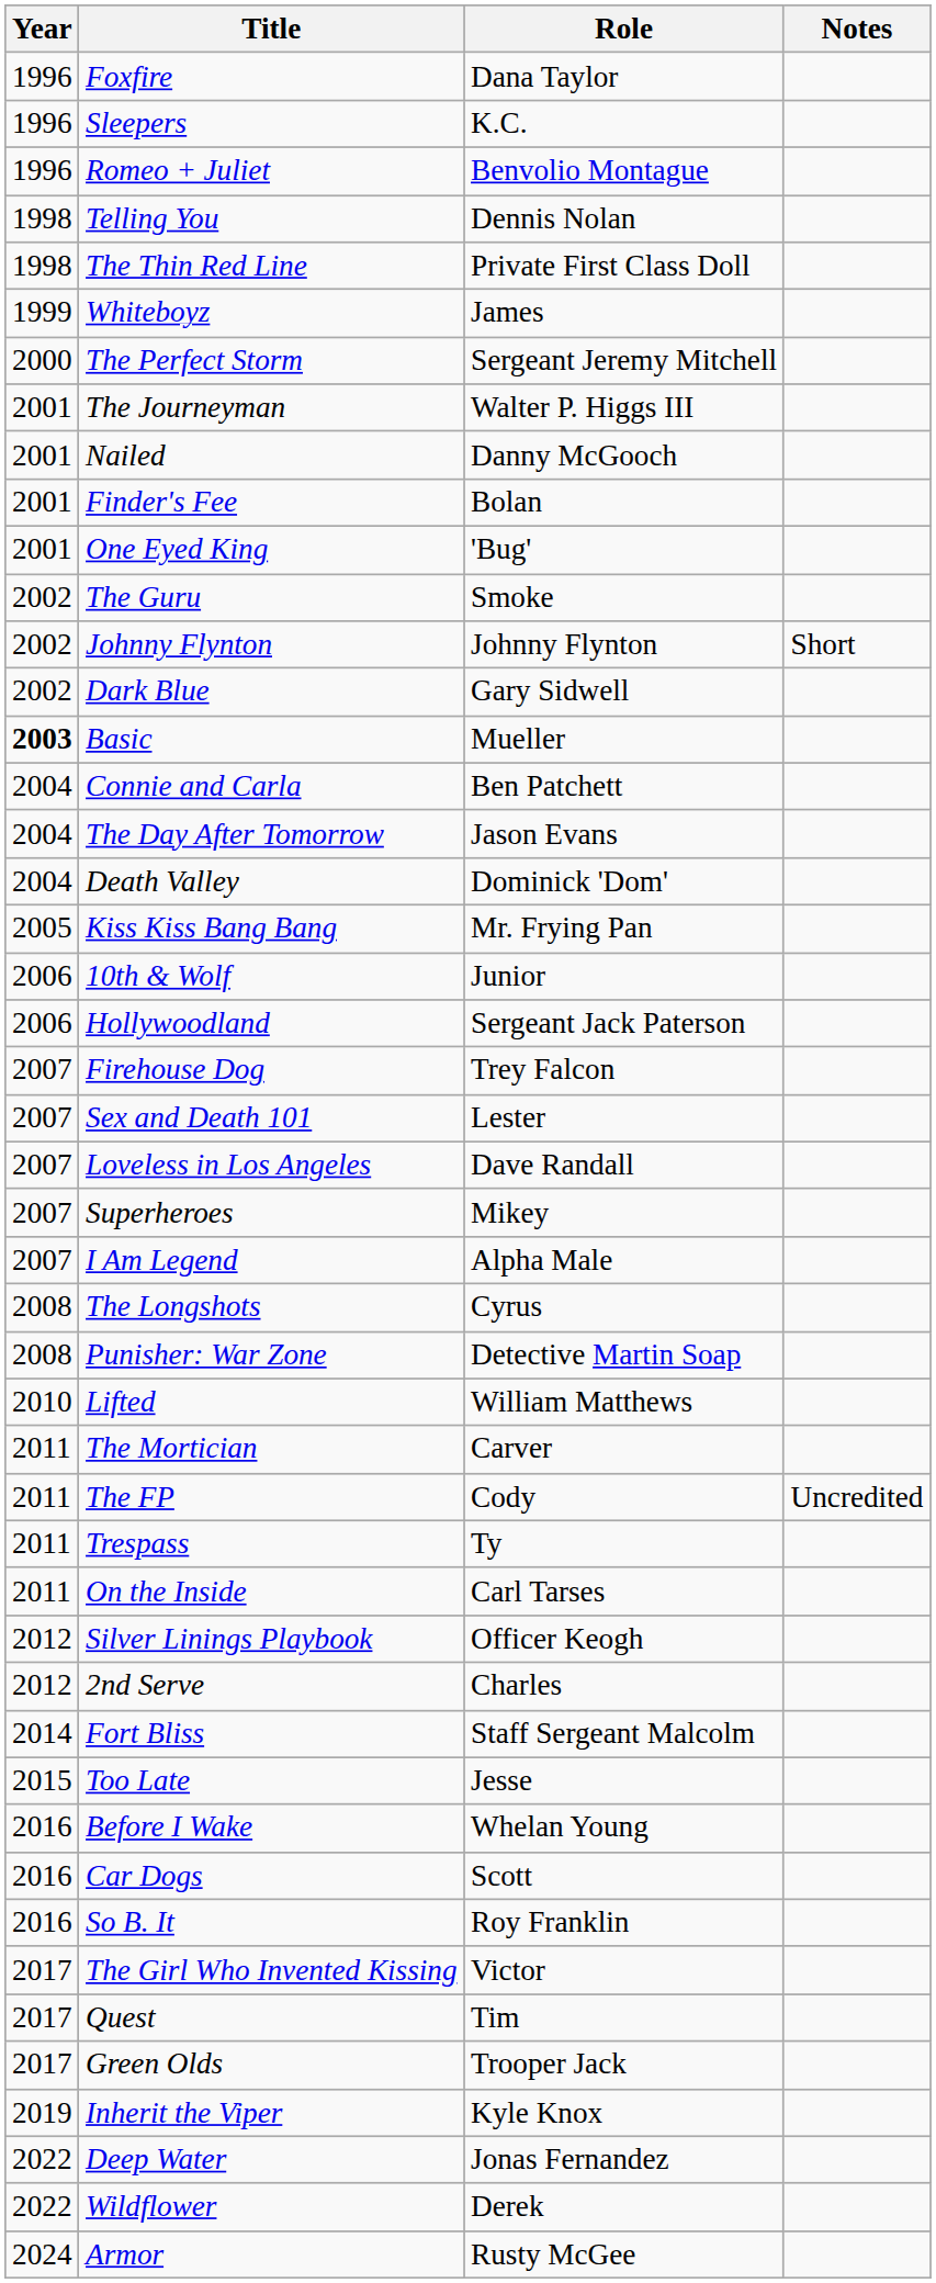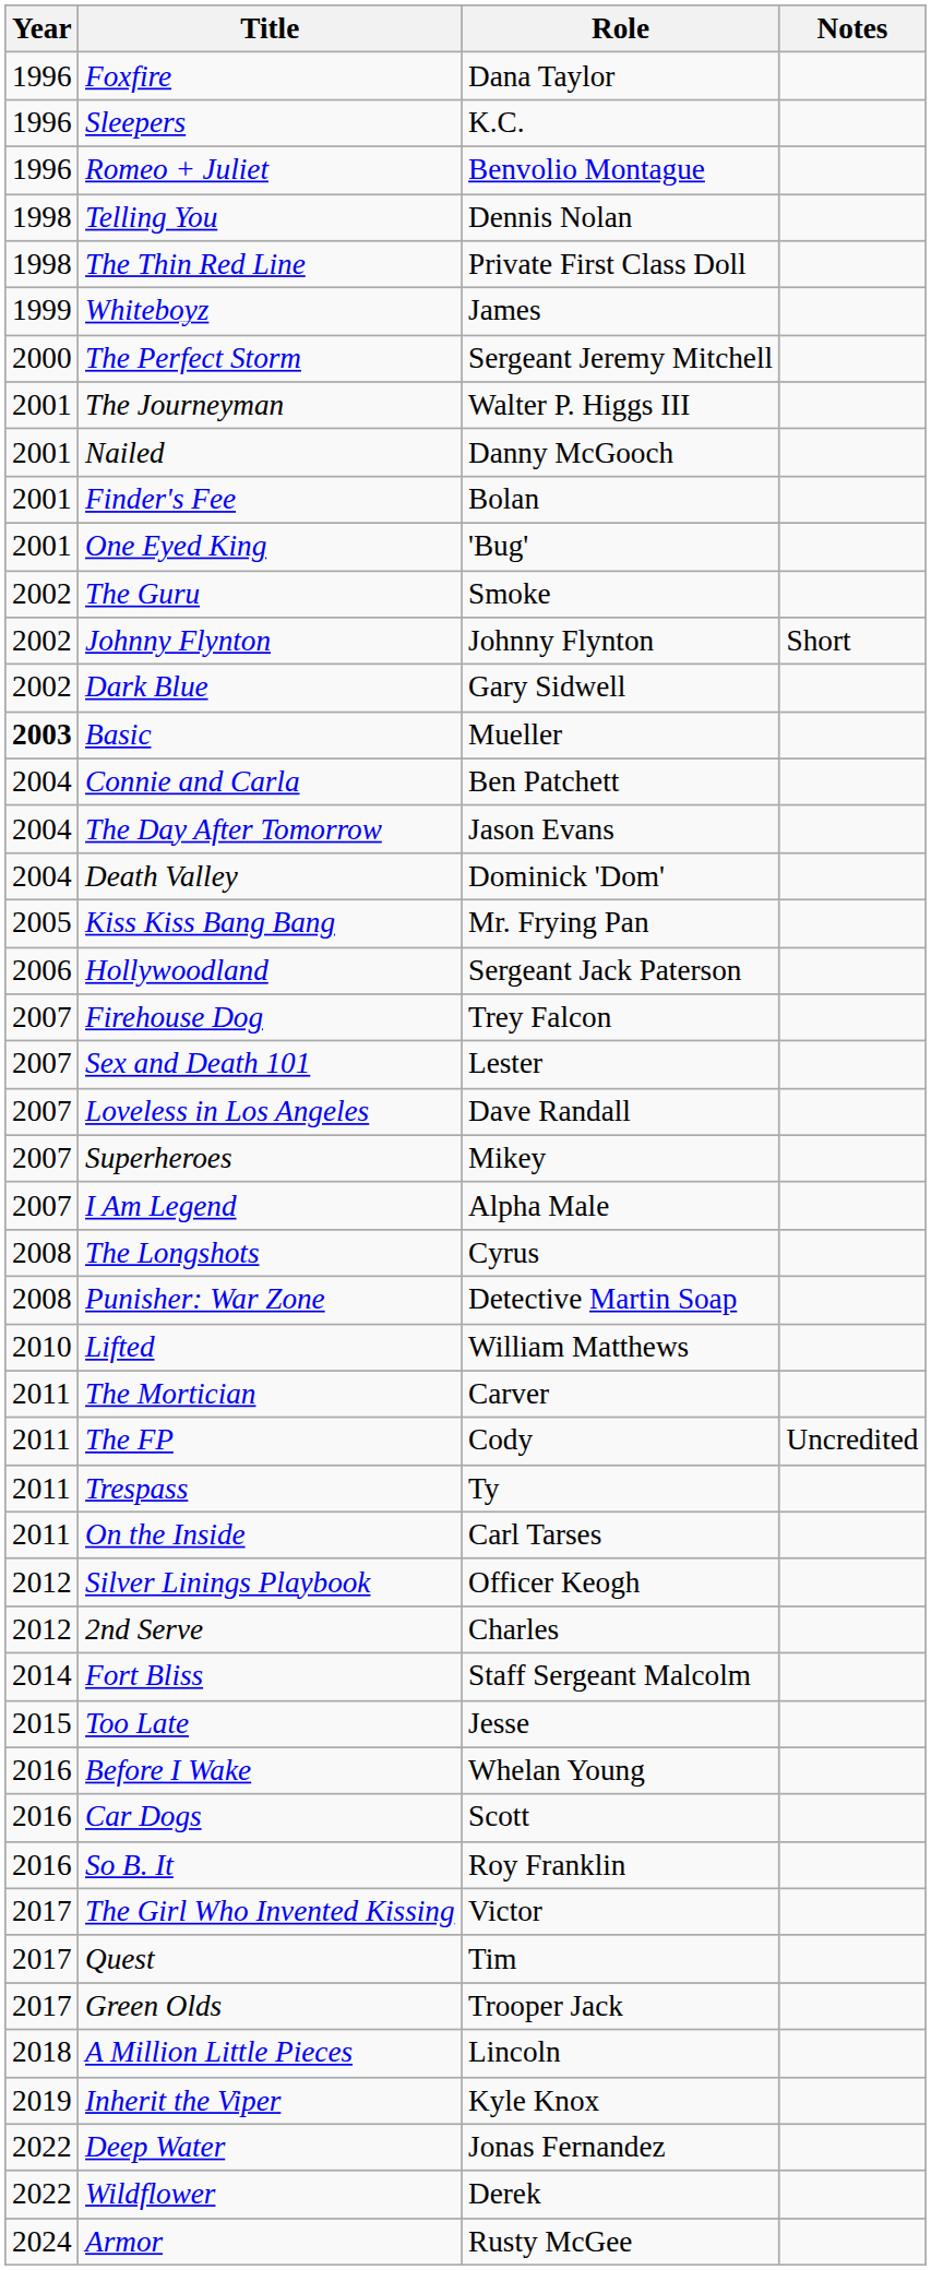- row: 2006 | 10th & Wolf | Junior
+ row: 2018 | A Million Little Pieces | Lincoln
